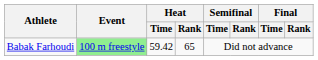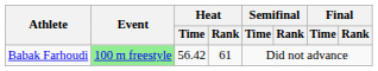Babak Farhoudi | Heat / Time: 59.42 -> 56.42
Babak Farhoudi | Heat / Rank: 65 -> 61
